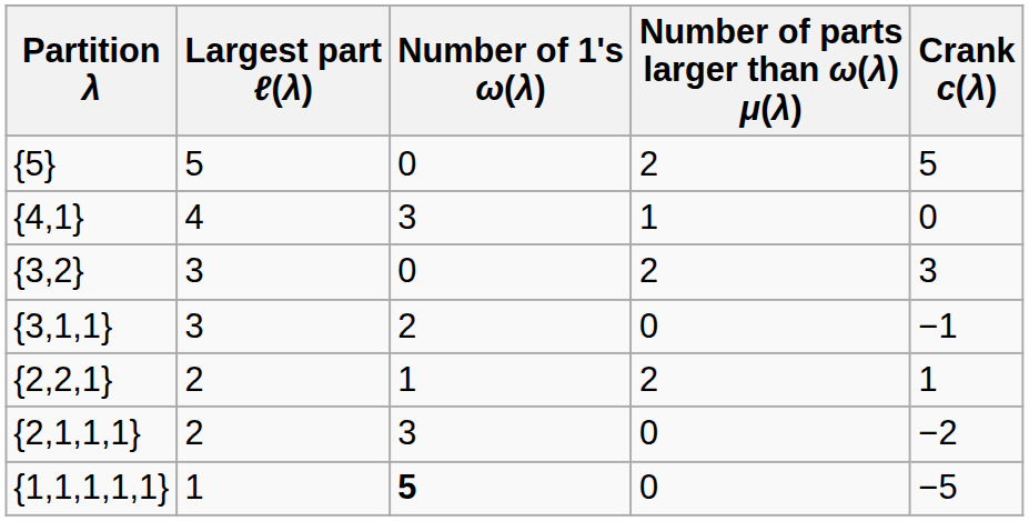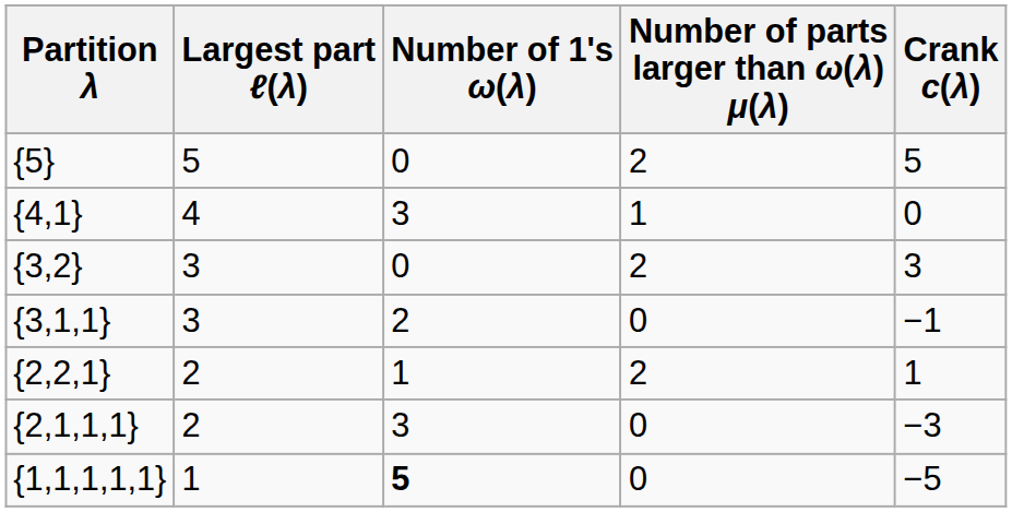{2,1,1,1} | Crank c(λ): −2 -> −3
